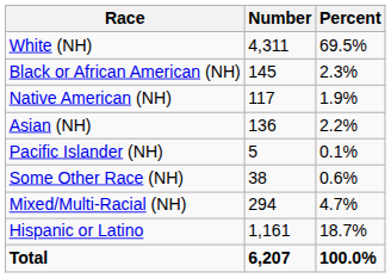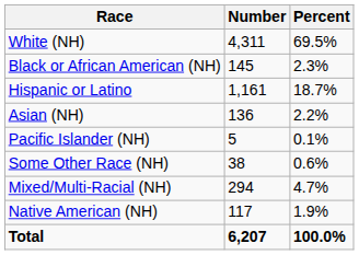rows swapped: Native American (NH) <-> Hispanic or Latino
